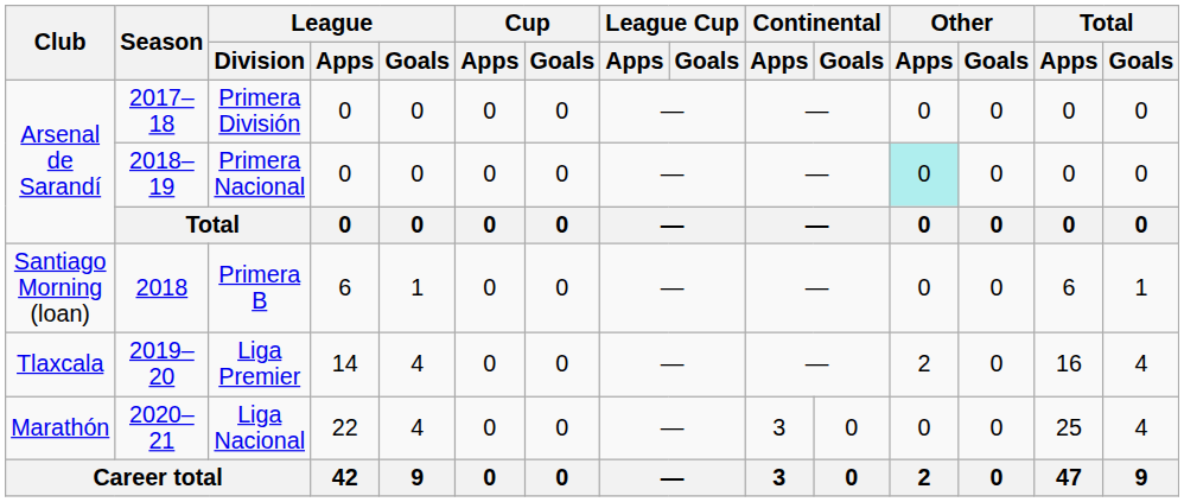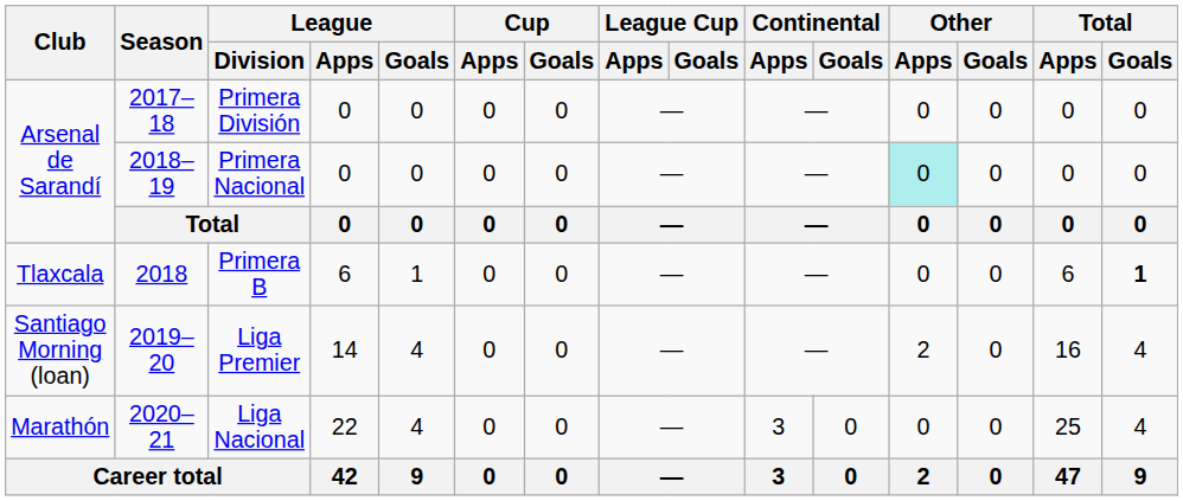Primera B | Club: Santiago Morning (loan) -> Tlaxcala
Primera B | Total / Goals: normal -> bold
Liga Premier | Club: Tlaxcala -> Santiago Morning (loan)
